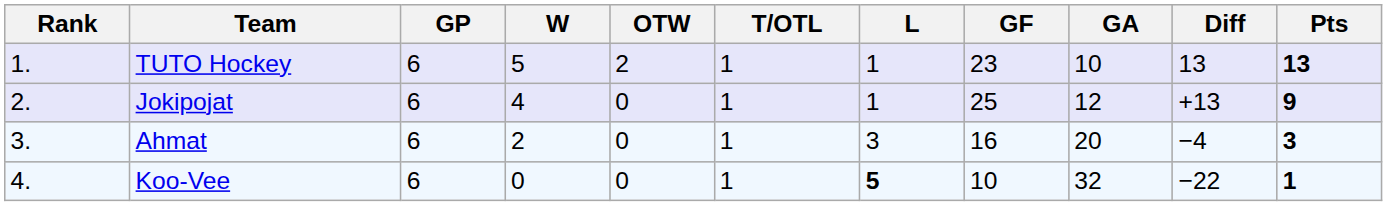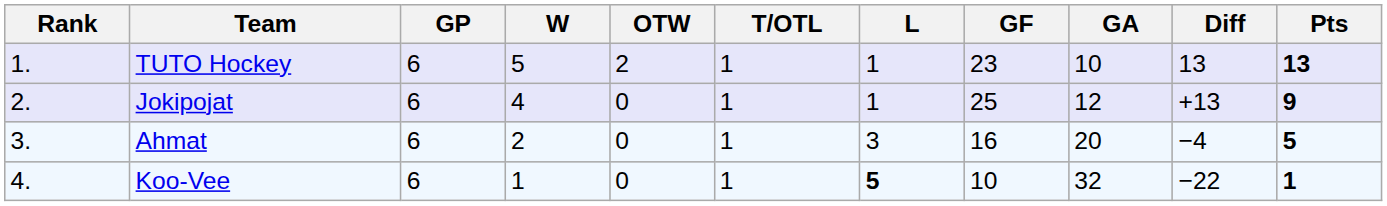Ahmat | Pts: 3 -> 5
Koo-Vee | W: 0 -> 1
